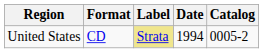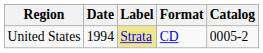columns swapped: Date <-> Format
